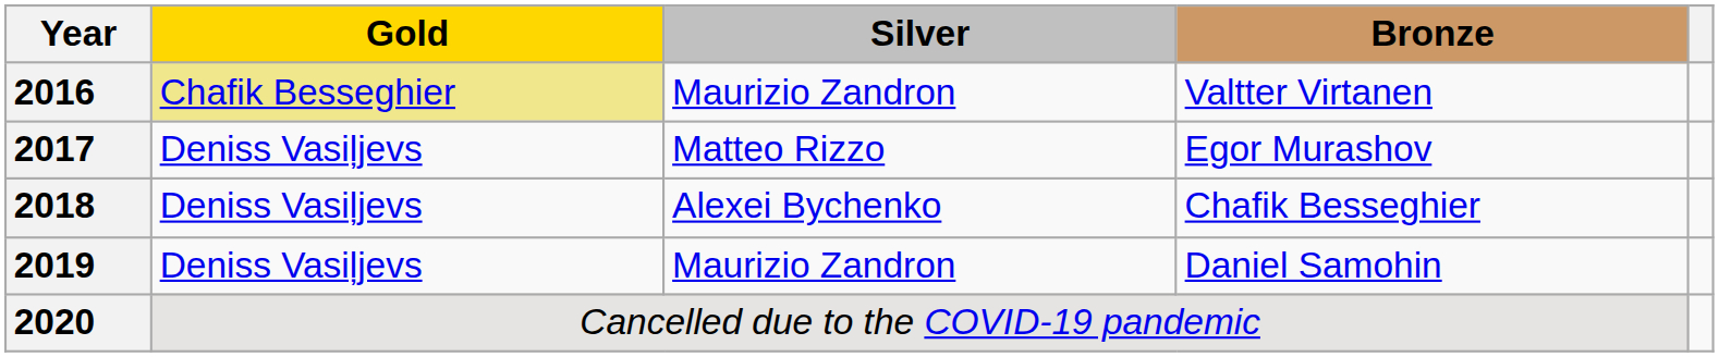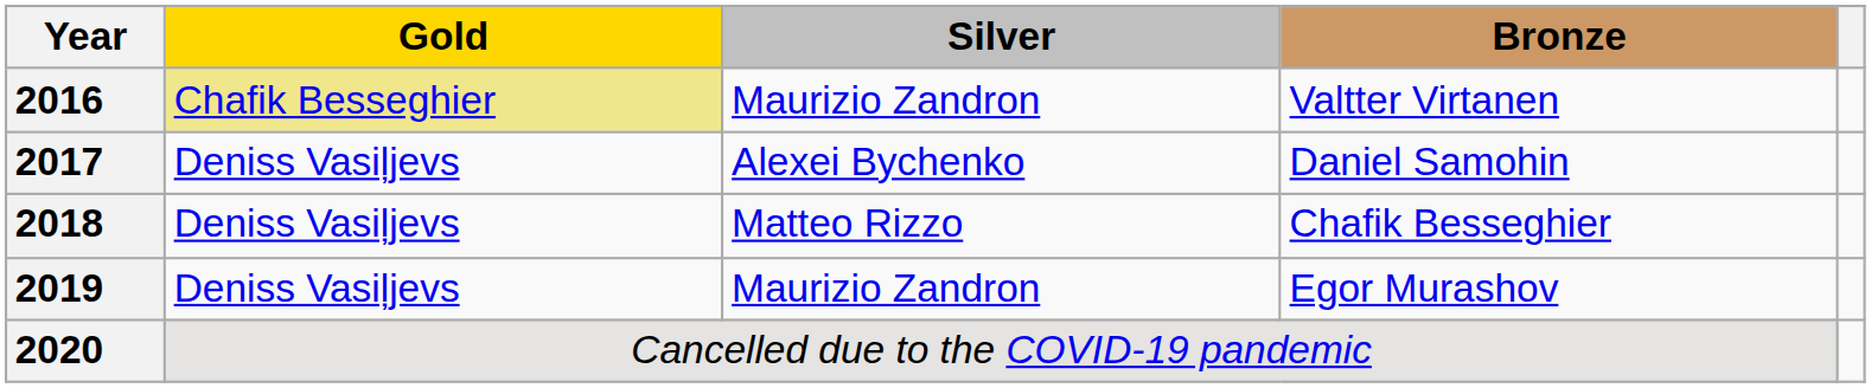2017 | Silver: Matteo Rizzo -> Alexei Bychenko
2017 | Bronze: Egor Murashov -> Daniel Samohin
2018 | Silver: Alexei Bychenko -> Matteo Rizzo
2019 | Bronze: Daniel Samohin -> Egor Murashov
